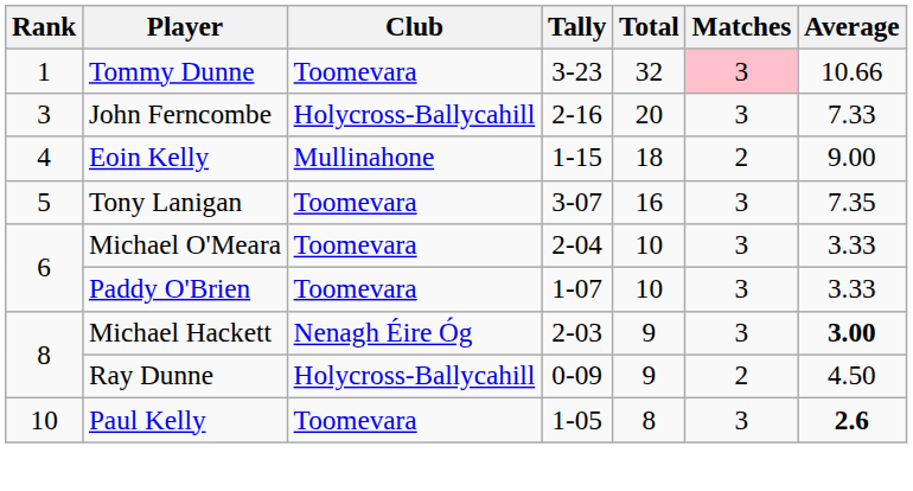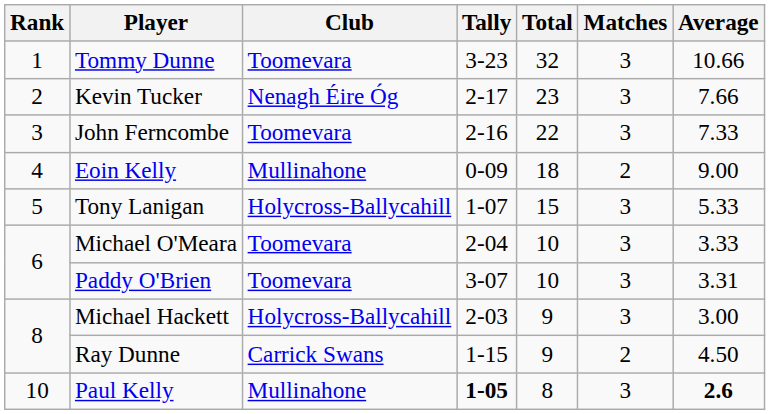Tommy Dunne | Matches: pink background -> no background
+ row: 2 | Kevin Tucker | Nenagh Éire Óg | 2-17 | 23 | 3 | 7.66
John Ferncombe | Club: Holycross-Ballycahill -> Toomevara
John Ferncombe | Total: 20 -> 22
Eoin Kelly | Tally: 1-15 -> 0-09
Tony Lanigan | Club: Toomevara -> Holycross-Ballycahill
Tony Lanigan | Tally: 3-07 -> 1-07
Tony Lanigan | Total: 16 -> 15
Tony Lanigan | Average: 7.35 -> 5.33
Paddy O'Brien | Tally: 1-07 -> 3-07
Paddy O'Brien | Average: 3.33 -> 3.31
Michael Hackett | Club: Nenagh Éire Óg -> Holycross-Ballycahill
Michael Hackett | Average: bold -> normal
Ray Dunne | Club: Holycross-Ballycahill -> Carrick Swans
Ray Dunne | Tally: 0-09 -> 1-15
Paul Kelly | Club: Toomevara -> Mullinahone
Paul Kelly | Tally: normal -> bold
